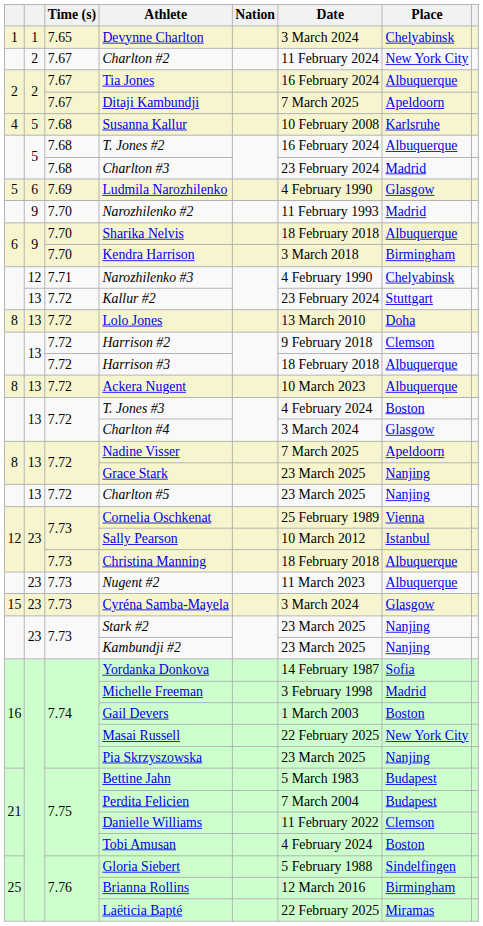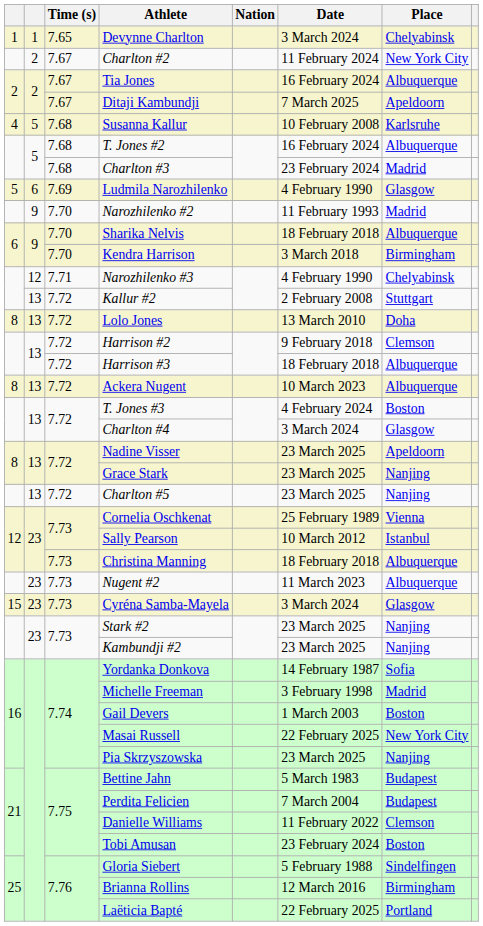Kallur #2 | Date: 23 February 2024 -> 2 February 2008
Nadine Visser | Date: 7 March 2025 -> 23 March 2025
Tobi Amusan | Date: 4 February 2024 -> 23 February 2024
Laëticia Bapté | Place: Miramas -> Portland
